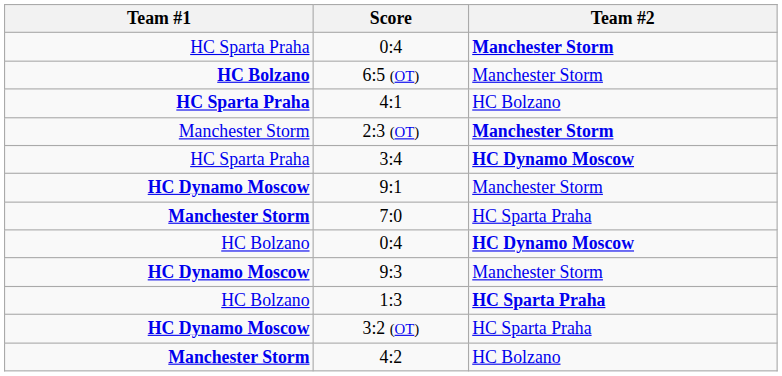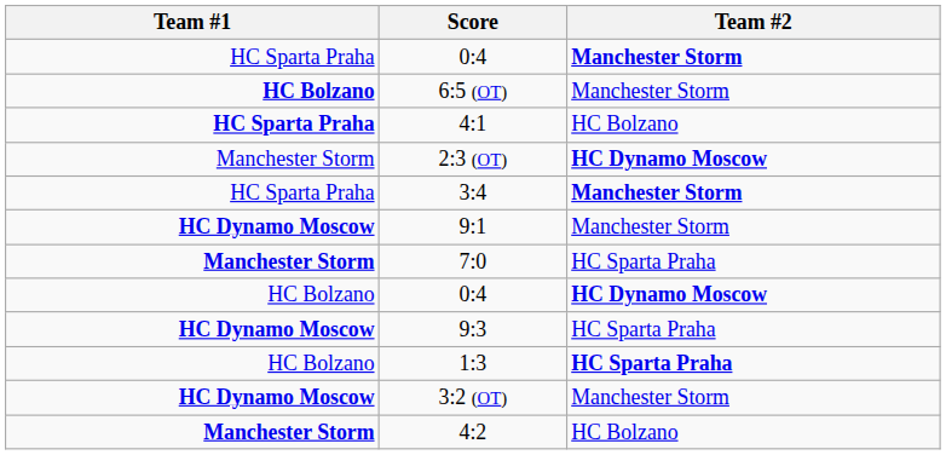2:3 (OT) | Team #2: Manchester Storm -> HC Dynamo Moscow
3:4 | Team #2: HC Dynamo Moscow -> Manchester Storm
9:3 | Team #2: Manchester Storm -> HC Sparta Praha
3:2 (OT) | Team #2: HC Sparta Praha -> Manchester Storm
